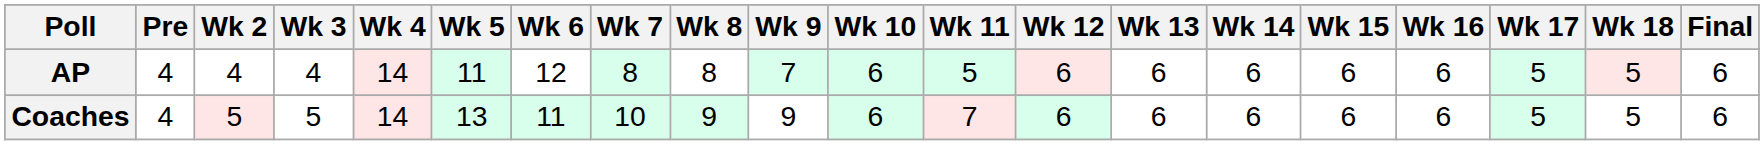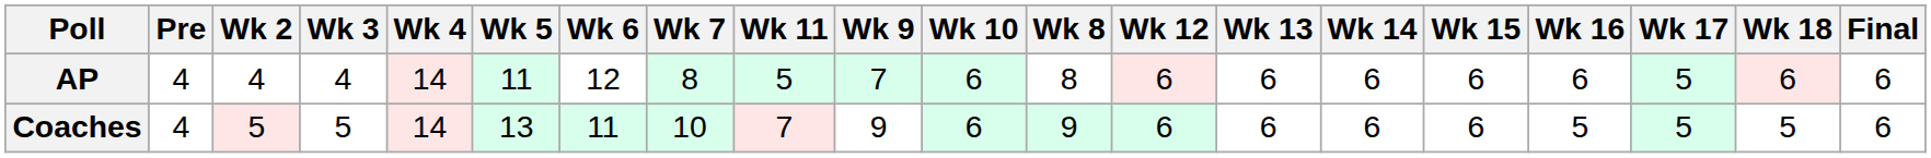columns swapped: Wk 8 <-> Wk 11
AP | Wk 18: 5 -> 6
Coaches | Wk 16: 6 -> 5
